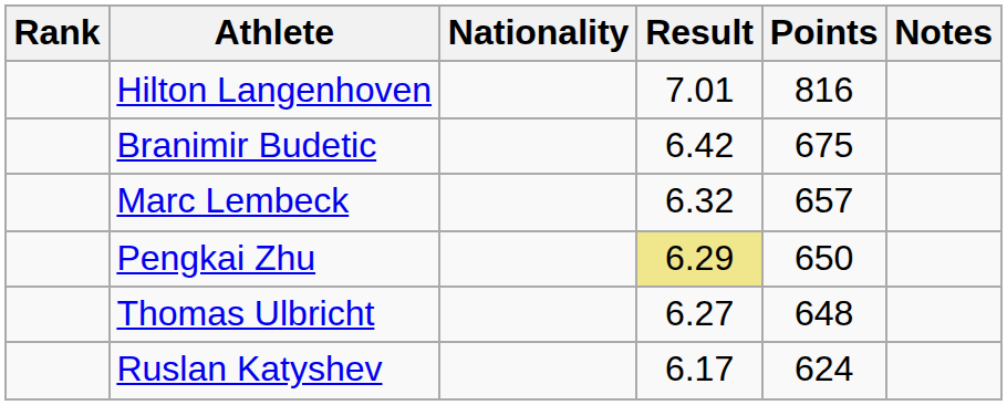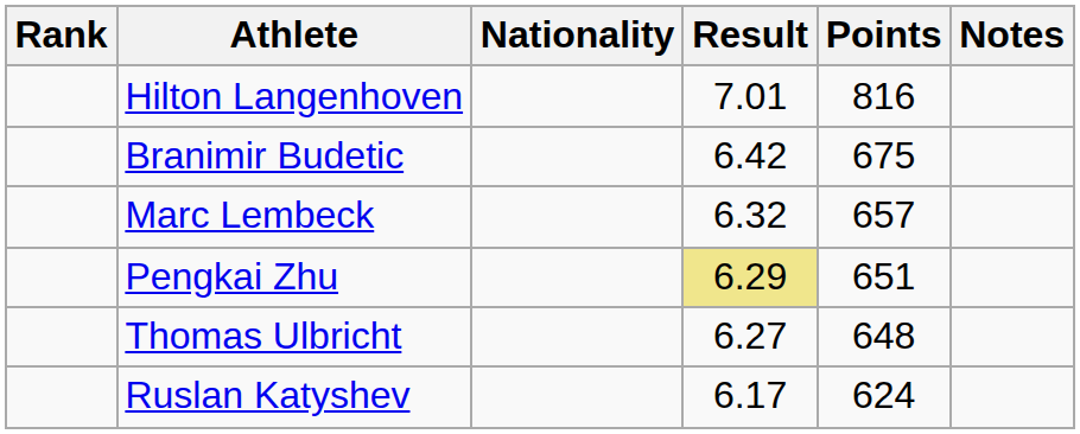Pengkai Zhu | Points: 650 -> 651
